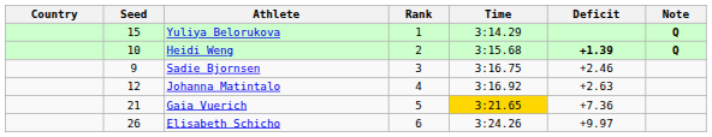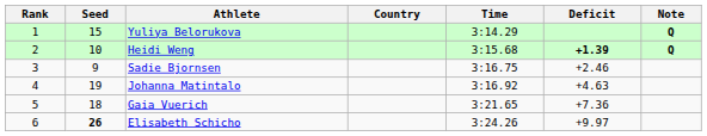columns swapped: Rank <-> Country
Johanna Matintalo | Seed: 12 -> 19
Johanna Matintalo | Deficit: +2.63 -> +4.63
Gaia Vuerich | Seed: 21 -> 18
Gaia Vuerich | Time: gold background -> no background
Elisabeth Schicho | Seed: normal -> bold
